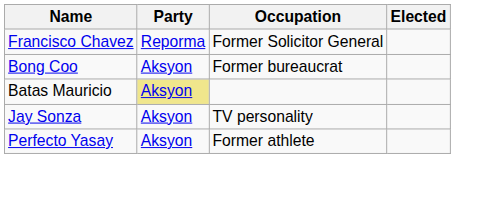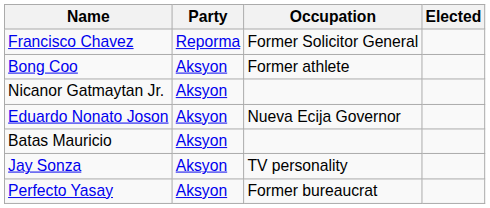Bong Coo | Occupation: Former bureaucrat -> Former athlete
+ row: Nicanor Gatmaytan Jr. | Aksyon
+ row: Eduardo Nonato Joson | Aksyon | Nueva Ecija Governor
Batas Mauricio | Party: khaki background -> no background
Perfecto Yasay | Occupation: Former athlete -> Former bureaucrat
